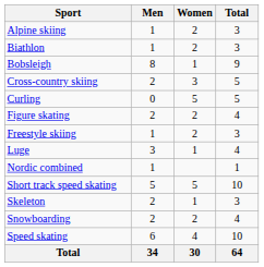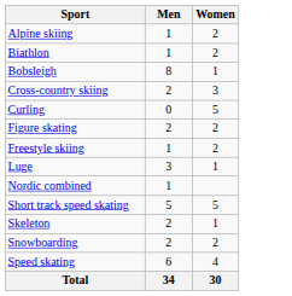- column: Total | 3 | 3 | 9 | 5 | 5 | 4 | 3 | 4 | 1 | 10 | 3 | 4 | 10 | 64
